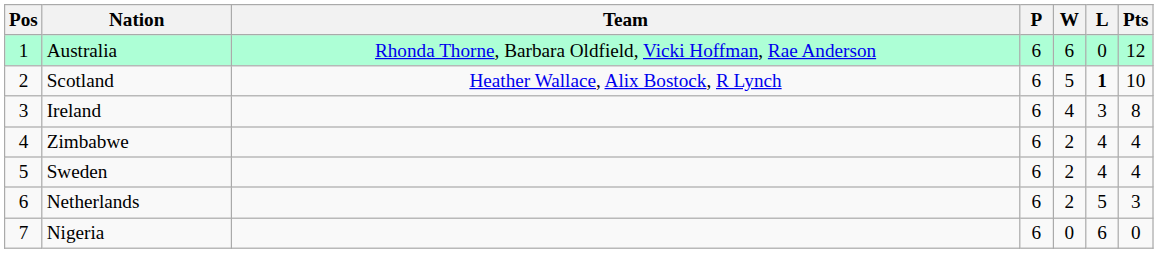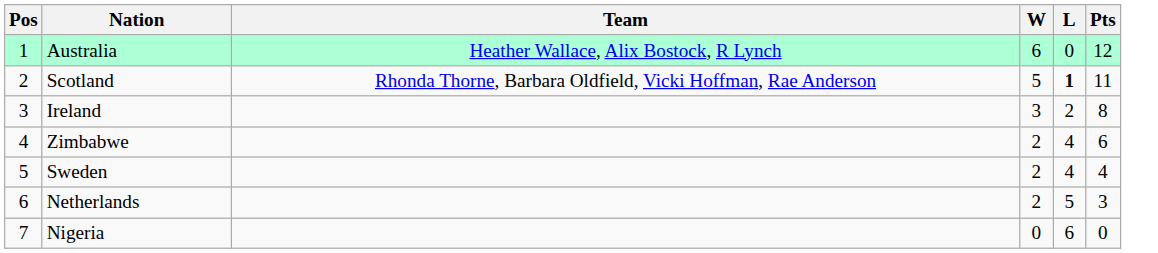- column: P | 6 | 6 | 6 | 6 | 6 | 6 | 6
Australia | Team: Rhonda Thorne, Barbara Oldfield, Vicki Hoffman, Rae Anderson -> Heather Wallace, Alix Bostock, R Lynch
Scotland | Team: Heather Wallace, Alix Bostock, R Lynch -> Rhonda Thorne, Barbara Oldfield, Vicki Hoffman, Rae Anderson
Scotland | Pts: 10 -> 11
Ireland | W: 4 -> 3
Ireland | L: 3 -> 2
Zimbabwe | Pts: 4 -> 6
